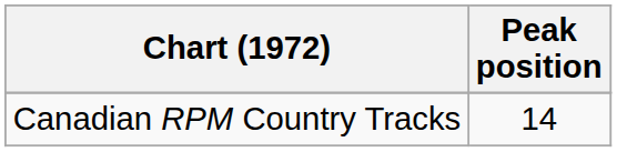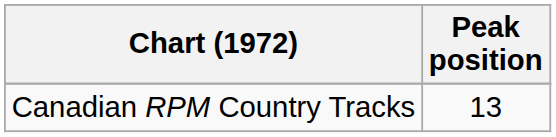Canadian RPM Country Tracks | Peak position: 14 -> 13
